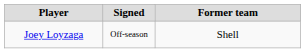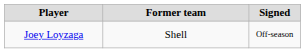columns swapped: Signed <-> Former team
